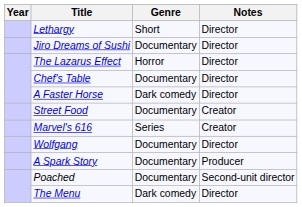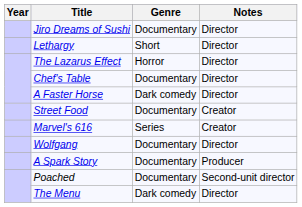rows swapped: Lethargy <-> Jiro Dreams of Sushi
